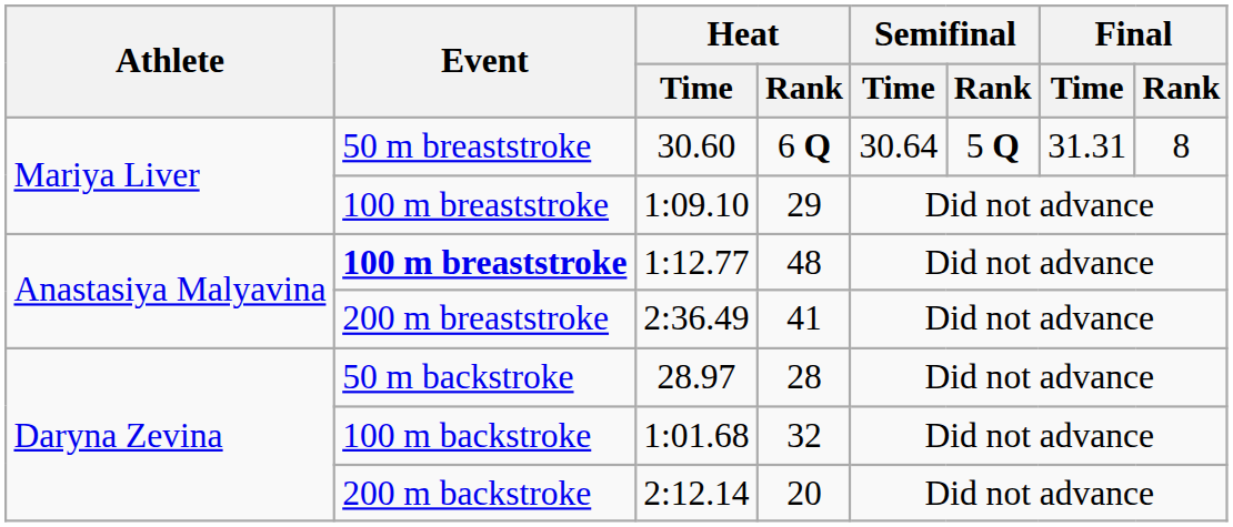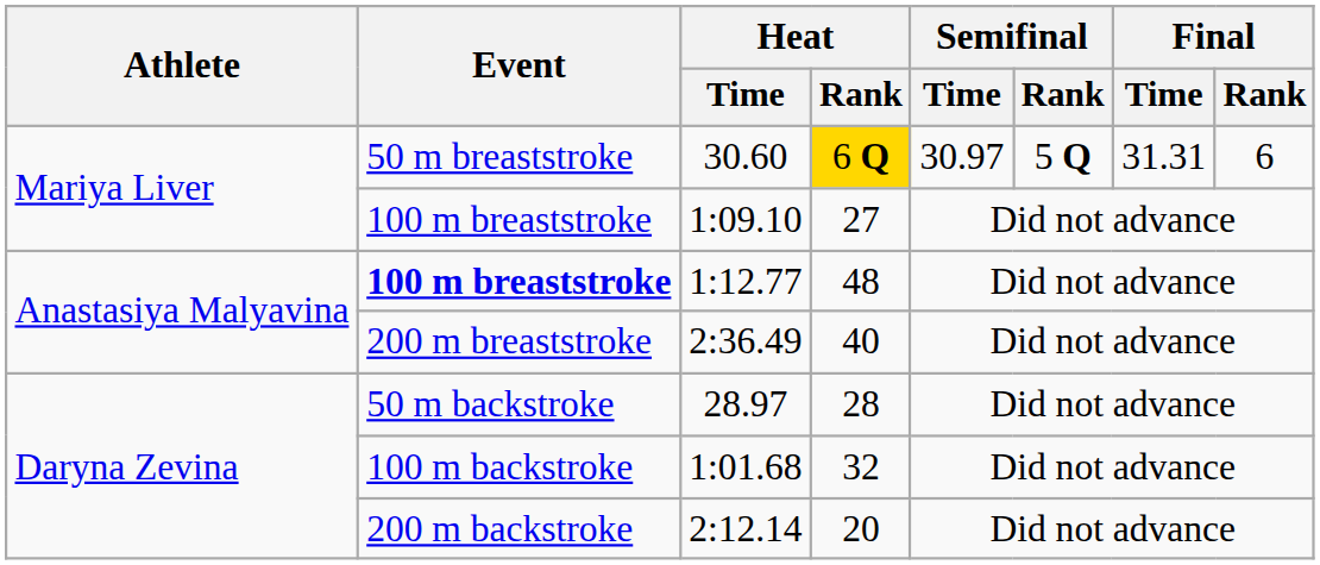30.60 | Heat / Rank: no background -> gold background
30.60 | Semifinal / Time: 30.64 -> 30.97
30.60 | Final / Rank: 8 -> 6
1:09.10 | Heat / Rank: 29 -> 27
2:36.49 | Heat / Rank: 41 -> 40
